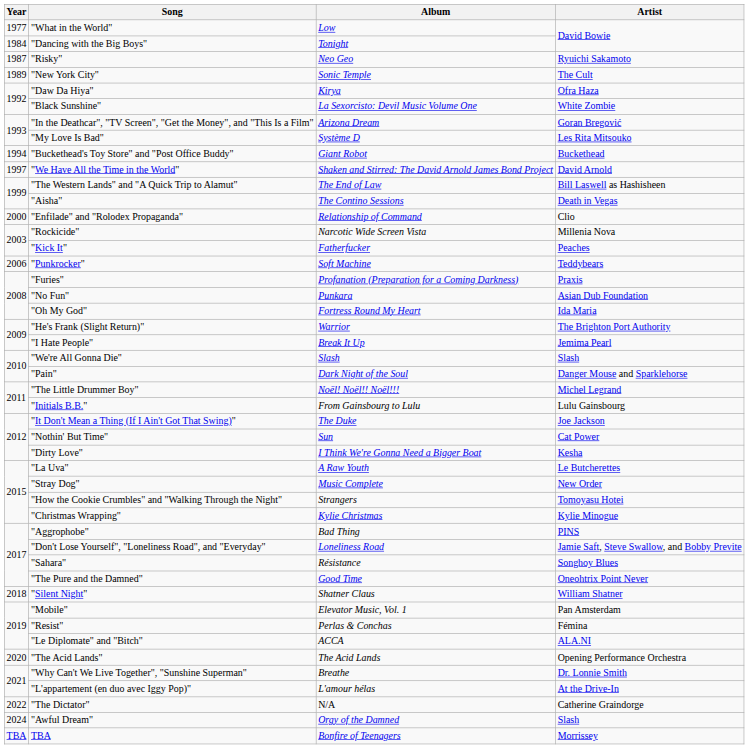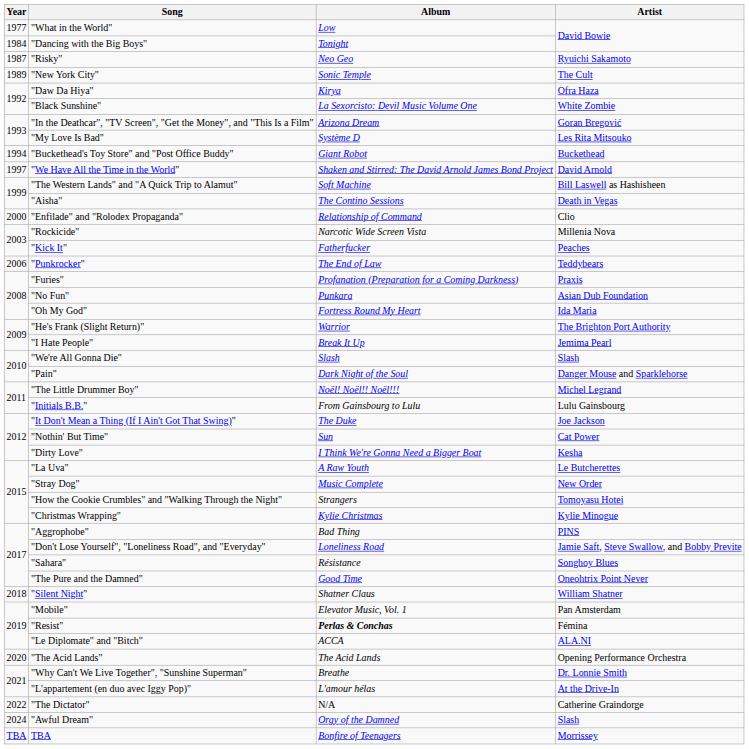"The Western Lands" and "A Quick Trip to Alamut" | Album: The End of Law -> Soft Machine
"Punkrocker" | Album: Soft Machine -> The End of Law
"Resist" | Album: normal -> bold
